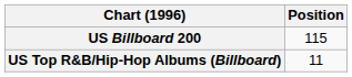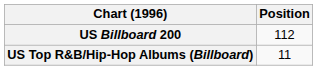US Billboard 200 | Position: 115 -> 112
